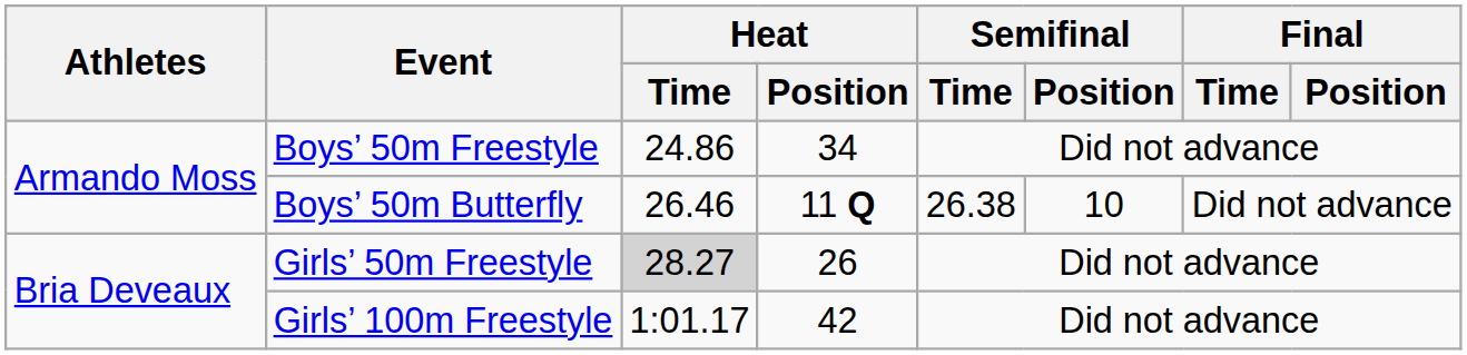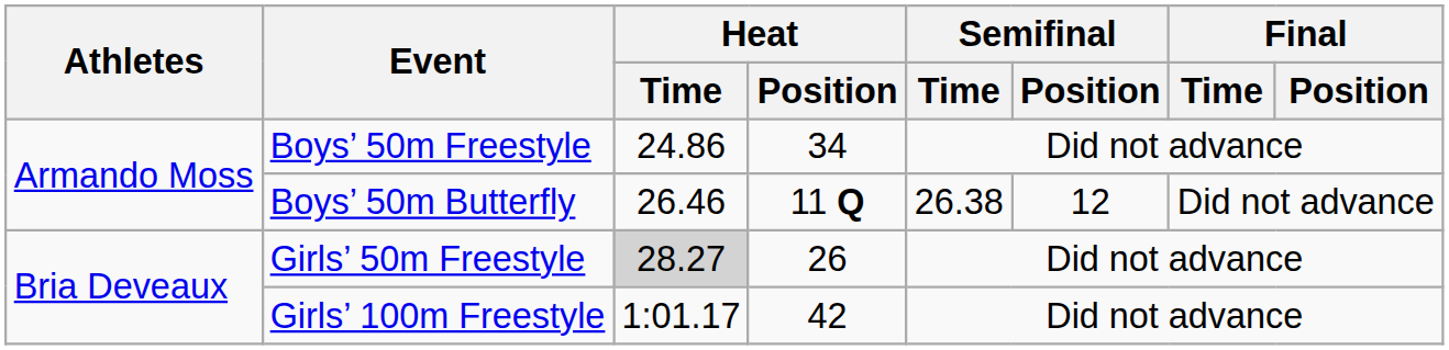Boys’ 50m Butterfly | Semifinal / Position: 10 -> 12
